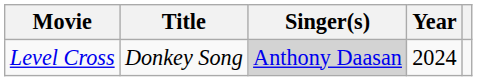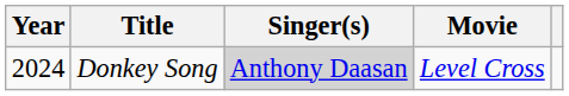columns swapped: Year <-> Movie
